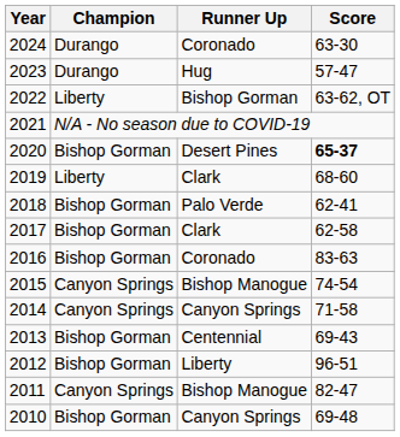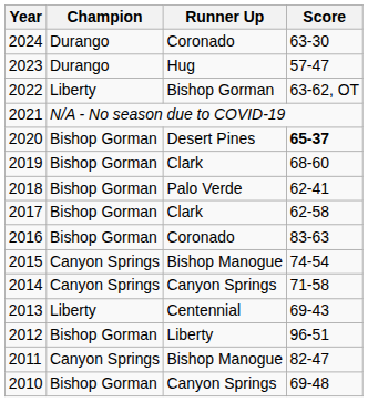2019 | Champion: Liberty -> Bishop Gorman
2013 | Champion: Bishop Gorman -> Liberty
